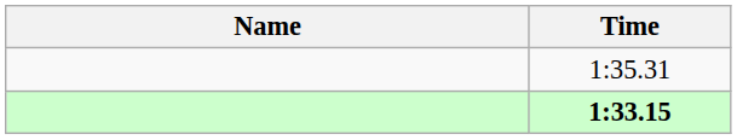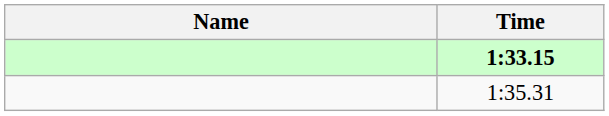rows swapped: 1:33.15 <-> 1:35.31
